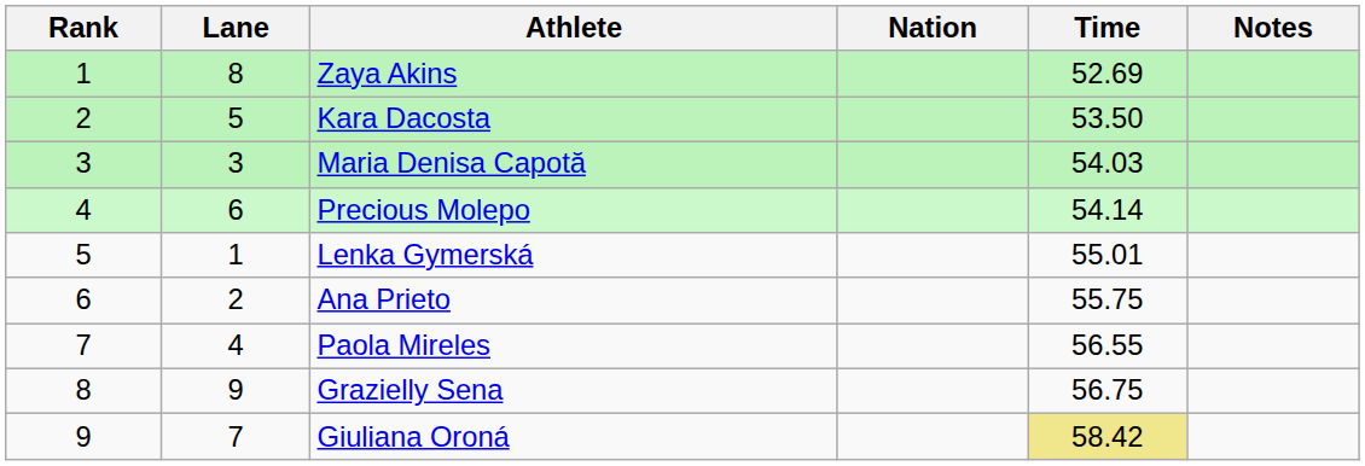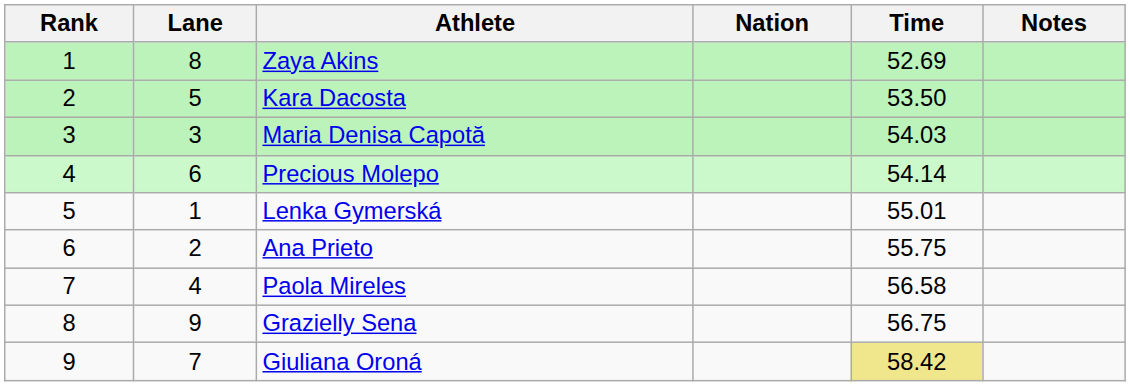Paola Mireles | Time: 56.55 -> 56.58
